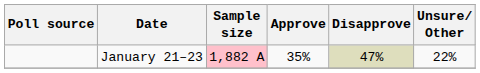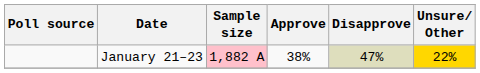January 21–23 | Approve: 35% -> 38%
January 21–23 | Unsure/ Other: no background -> gold background
